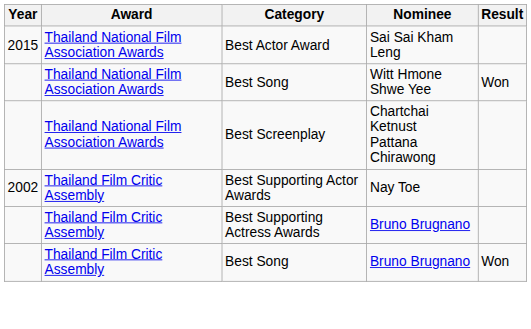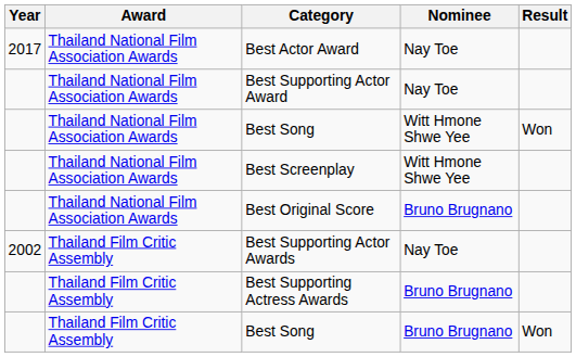Best Actor Award | Year: 2015 -> 2017
Best Actor Award | Nominee: Sai Sai Kham Leng -> Nay Toe
+ row: Thailand National Film Association Awards | Best Supporting Actor Award | Nay Toe
Best Screenplay | Nominee: Chartchai Ketnust Pattana Chirawong -> Witt Hmone Shwe Yee
+ row: Thailand National Film Association Awards | Best Original Score | Bruno Brugnano
